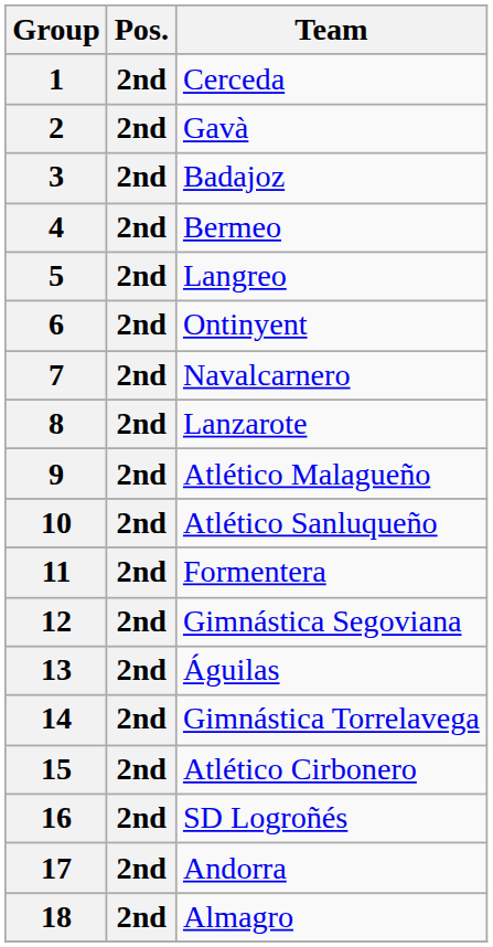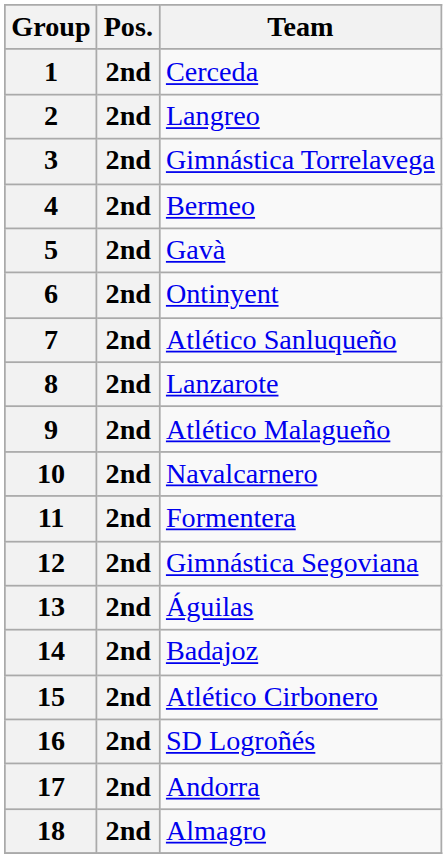2 | Team: Gavà -> Langreo
3 | Team: Badajoz -> Gimnástica Torrelavega
5 | Team: Langreo -> Gavà
7 | Team: Navalcarnero -> Atlético Sanluqueño
10 | Team: Atlético Sanluqueño -> Navalcarnero
14 | Team: Gimnástica Torrelavega -> Badajoz
